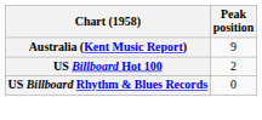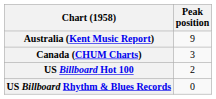+ row: Canada (CHUM Charts) | 3
